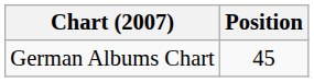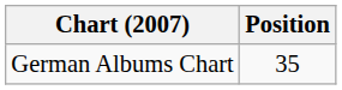German Albums Chart | Position: 45 -> 35
